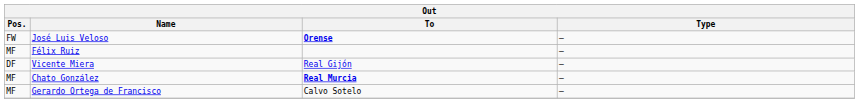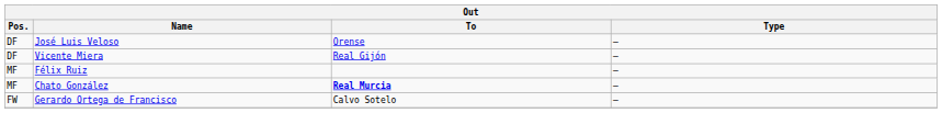José Luis Veloso | Pos.: FW -> DF
José Luis Veloso | To: bold -> normal
rows swapped: Vicente Miera <-> Félix Ruiz
Gerardo Ortega de Francisco | Pos.: MF -> FW
